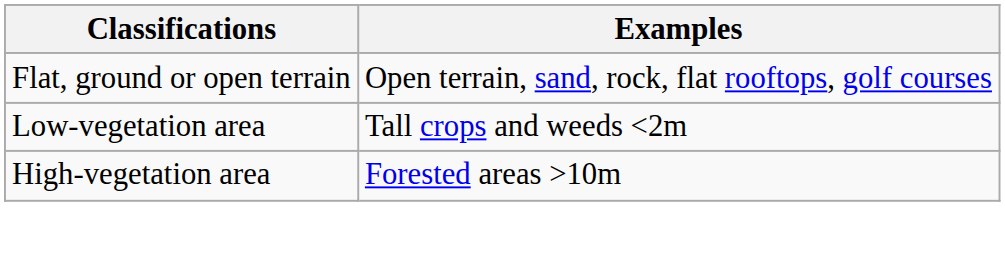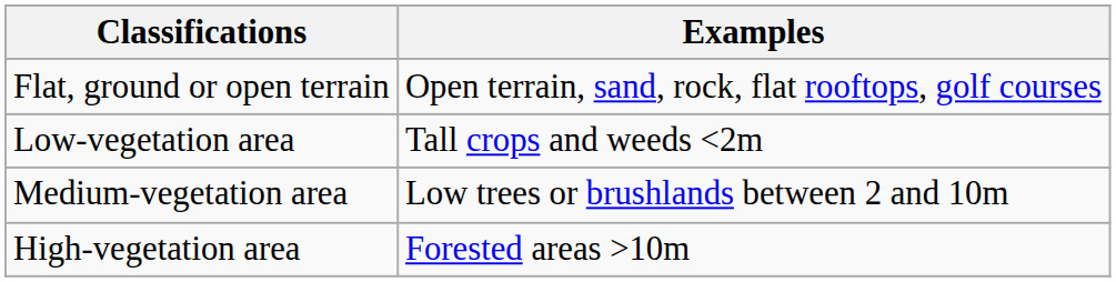+ row: Medium-vegetation area | Low trees or brushlands between 2 and 10m
